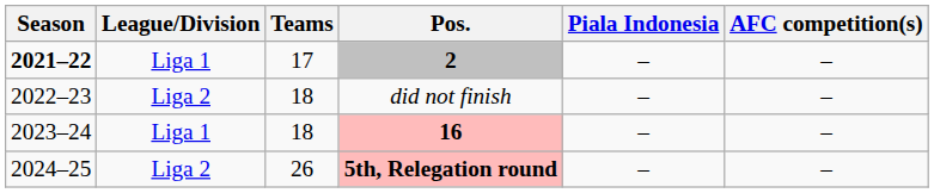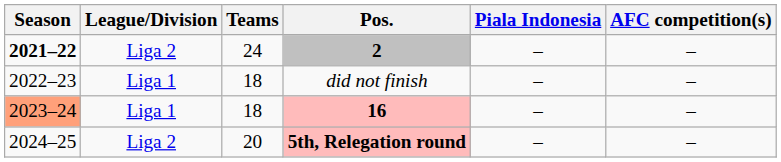2 | League/Division: Liga 1 -> Liga 2
2 | Teams: 17 -> 24
did not finish | League/Division: Liga 2 -> Liga 1
16 | Season: no background -> lightsalmon background
5th, Relegation round | Teams: 26 -> 20
